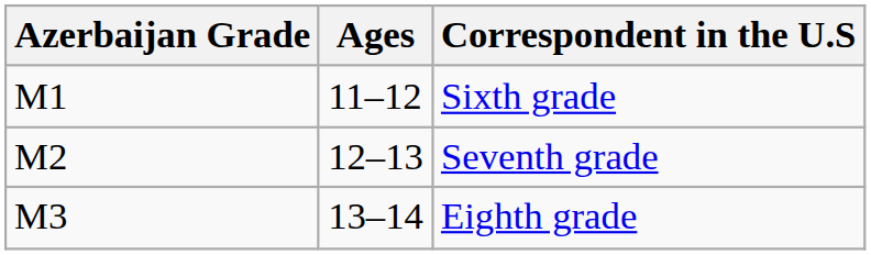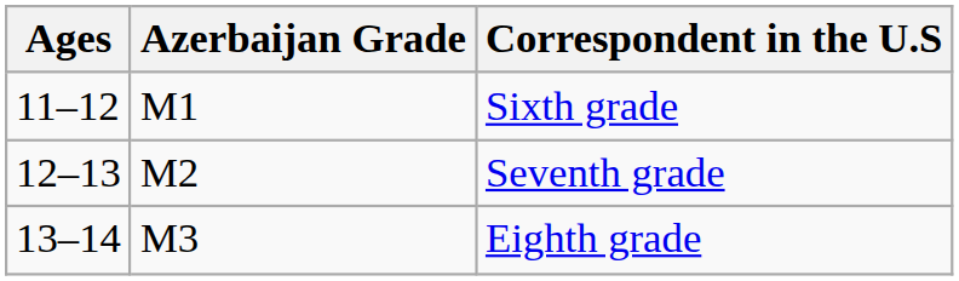columns swapped: Azerbaijan Grade <-> Ages
